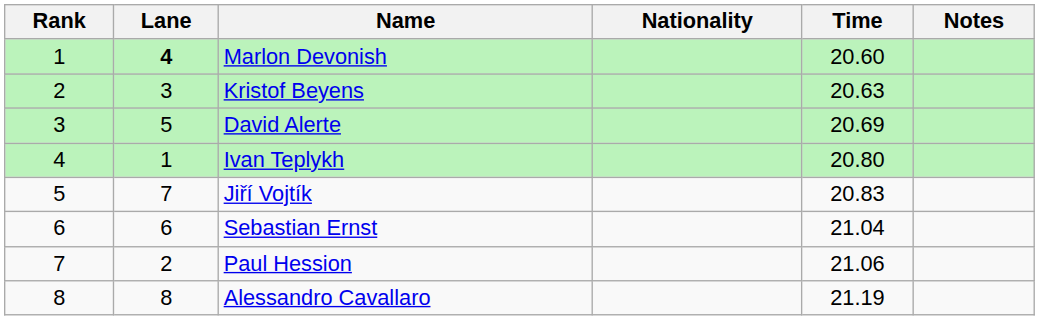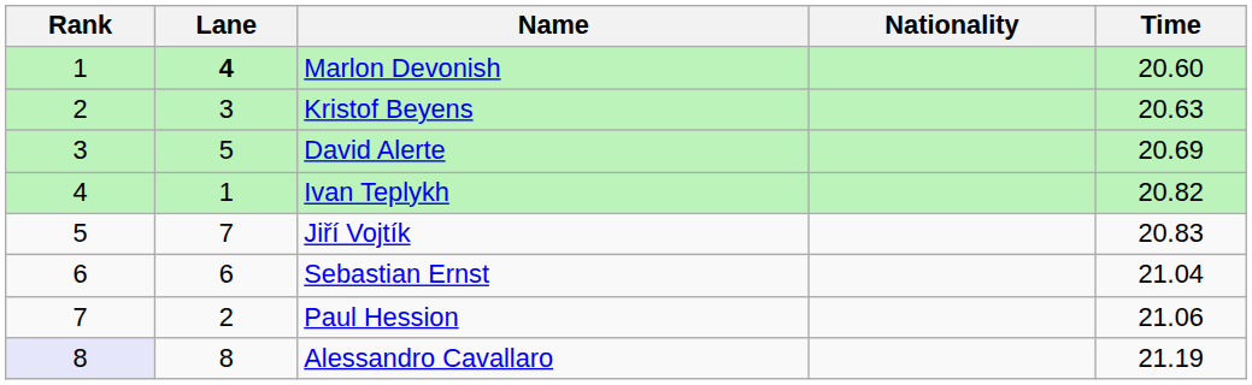- column: Notes
Ivan Teplykh | Time: 20.80 -> 20.82
Alessandro Cavallaro | Rank: no background -> lavender background
